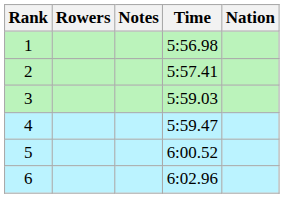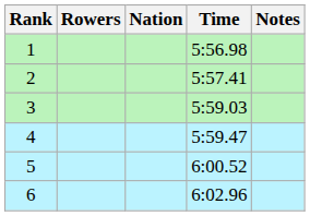columns swapped: Nation <-> Notes
